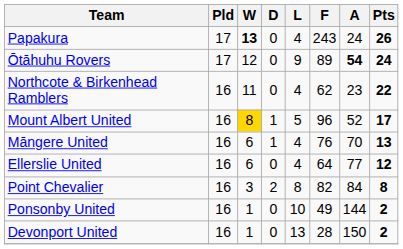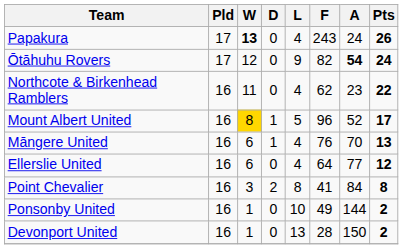Ōtāhuhu Rovers | F: 89 -> 82
Point Chevalier | F: 82 -> 41
